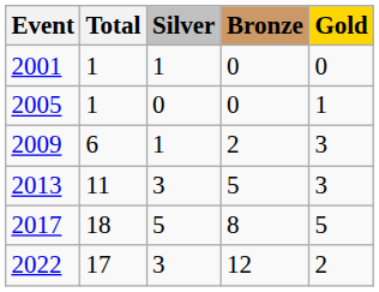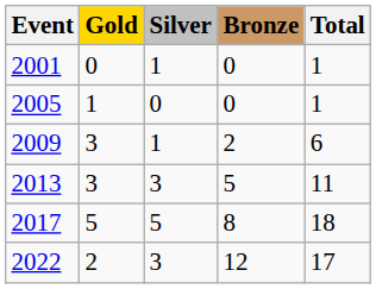columns swapped: Gold <-> Total
